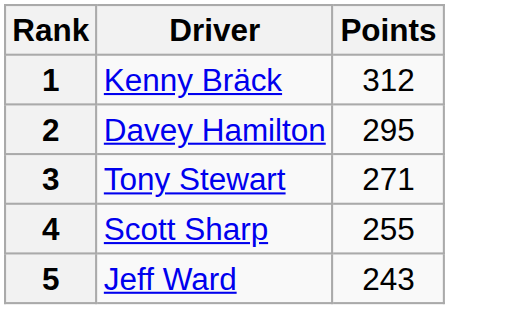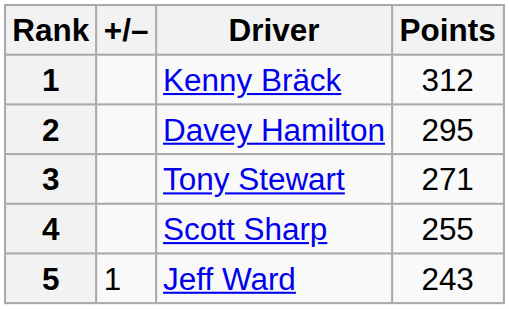+ column: +/– | 1
